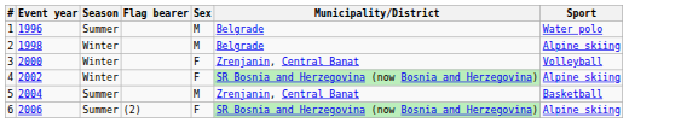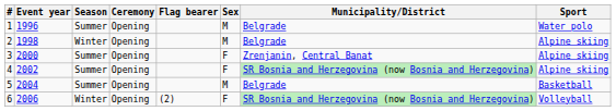+ column: Ceremony | Opening | Opening | Opening | Opening | Opening | Opening
3 | Season: Winter -> Summer
3 | Sport: Volleyball -> Alpine skiing
4 | Season: Winter -> Summer
5 | Municipality/District: Zrenjanin, Central Banat -> Belgrade
6 | Season: Summer -> Winter
6 | Sport: Alpine skiing -> Volleyball
